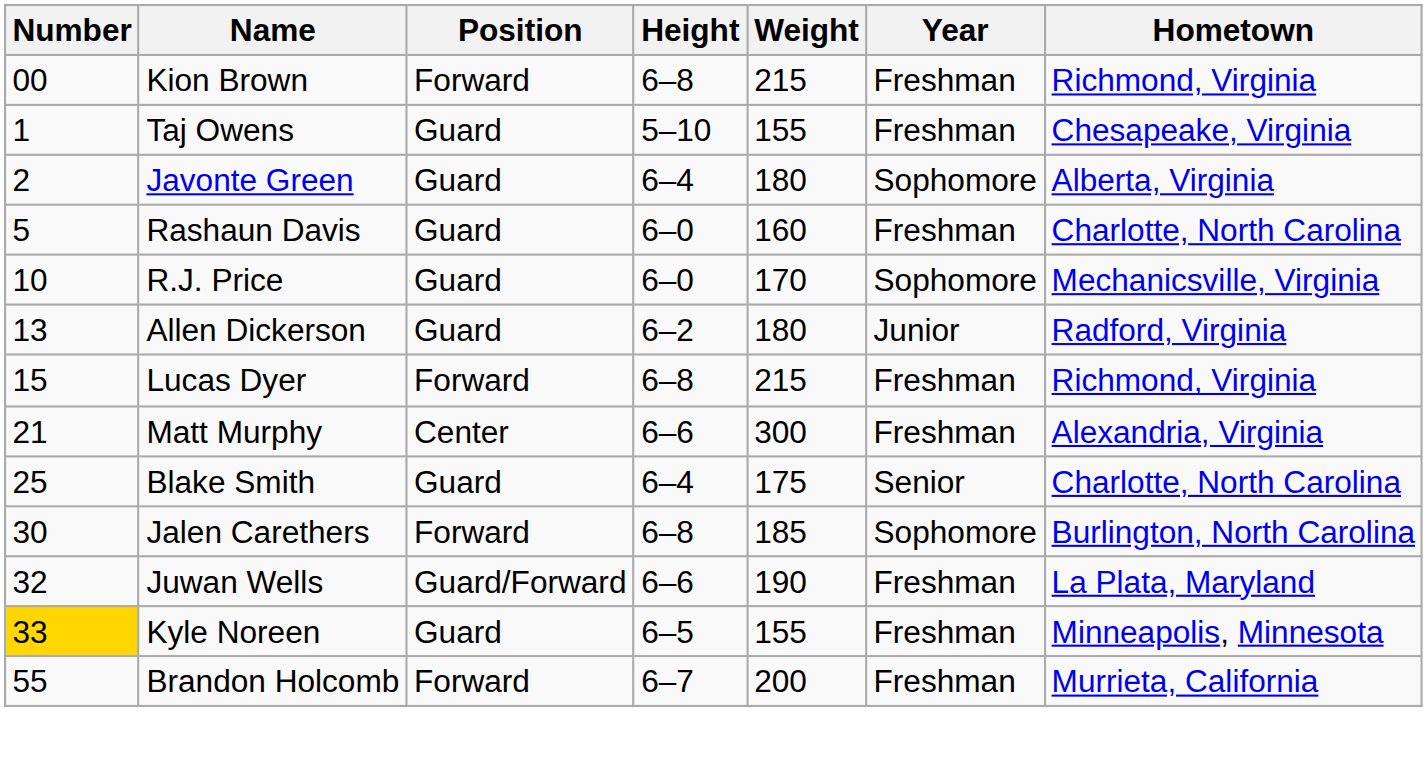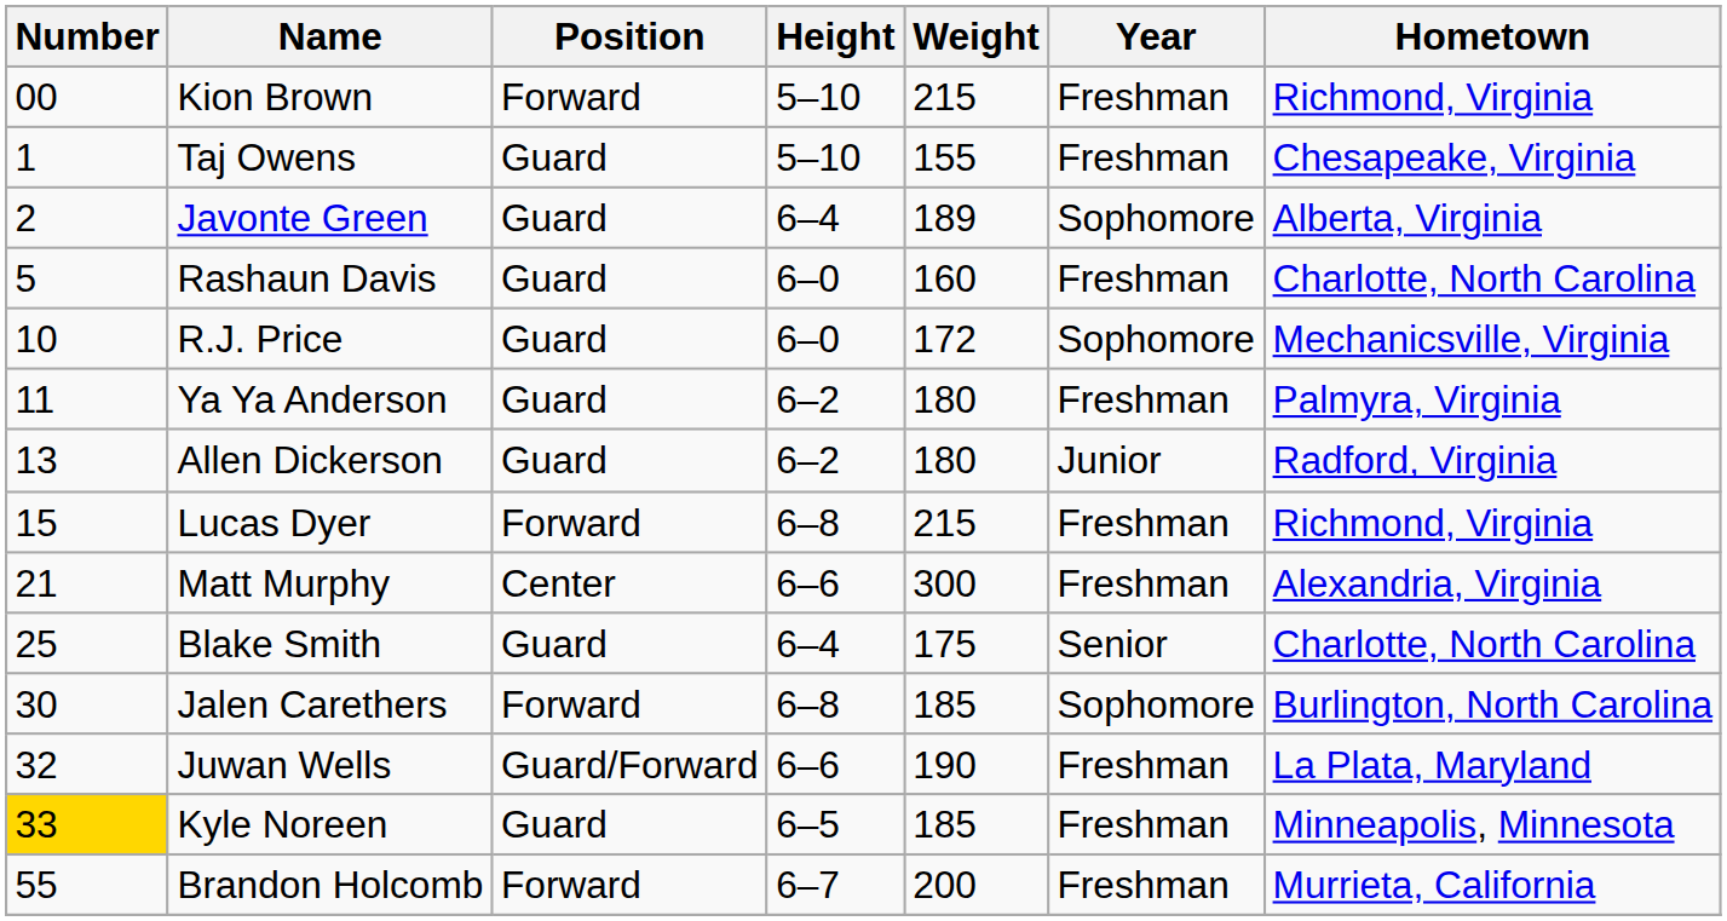Kion Brown | Height: 6–8 -> 5–10
Javonte Green | Weight: 180 -> 189
R.J. Price | Weight: 170 -> 172
+ row: 11 | Ya Ya Anderson | Guard | 6–2 | 180 | Freshman | Palmyra, Virginia
Kyle Noreen | Weight: 155 -> 185
